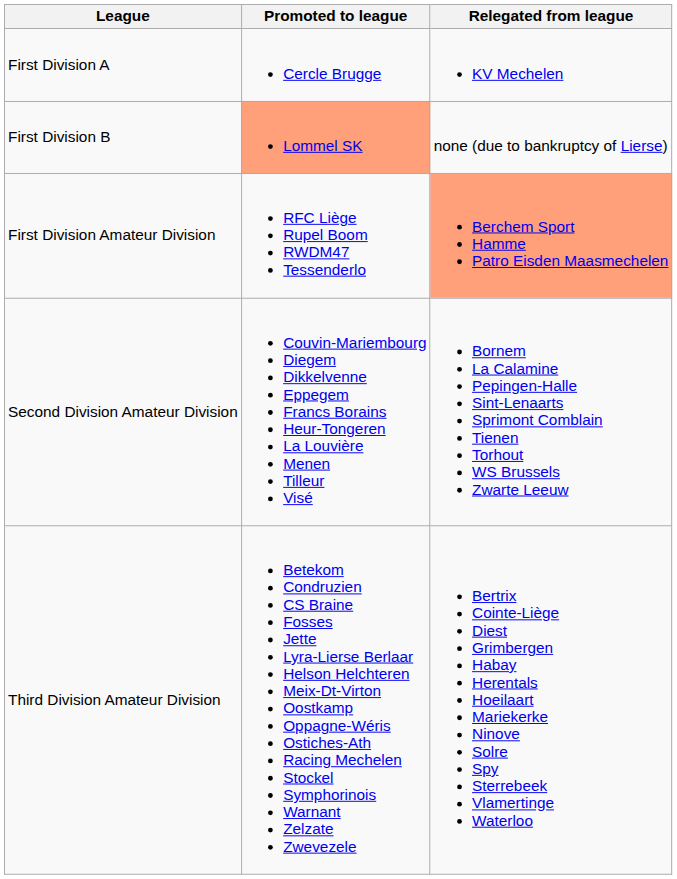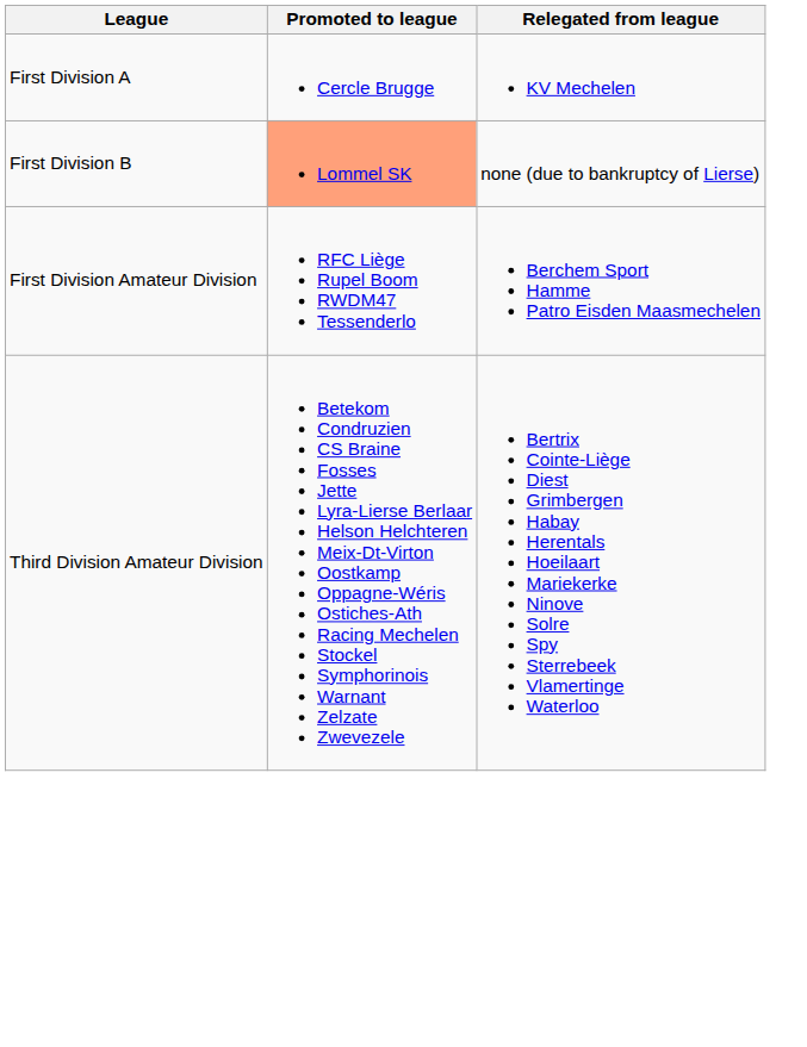First Division Amateur Division | Relegated from league: lightsalmon background -> no background
- row: Second Division Amateur Division | Couvin-Mariembourg Diegem Dikkelvenne Eppegem Francs Borains Heur-Tongeren La Louvière Menen Tilleur Visé | Bornem La Calamine Pepingen-Halle Sint-Lenaarts Sprimont Comblain Tienen Torhout WS Brussels Zwarte Leeuw
